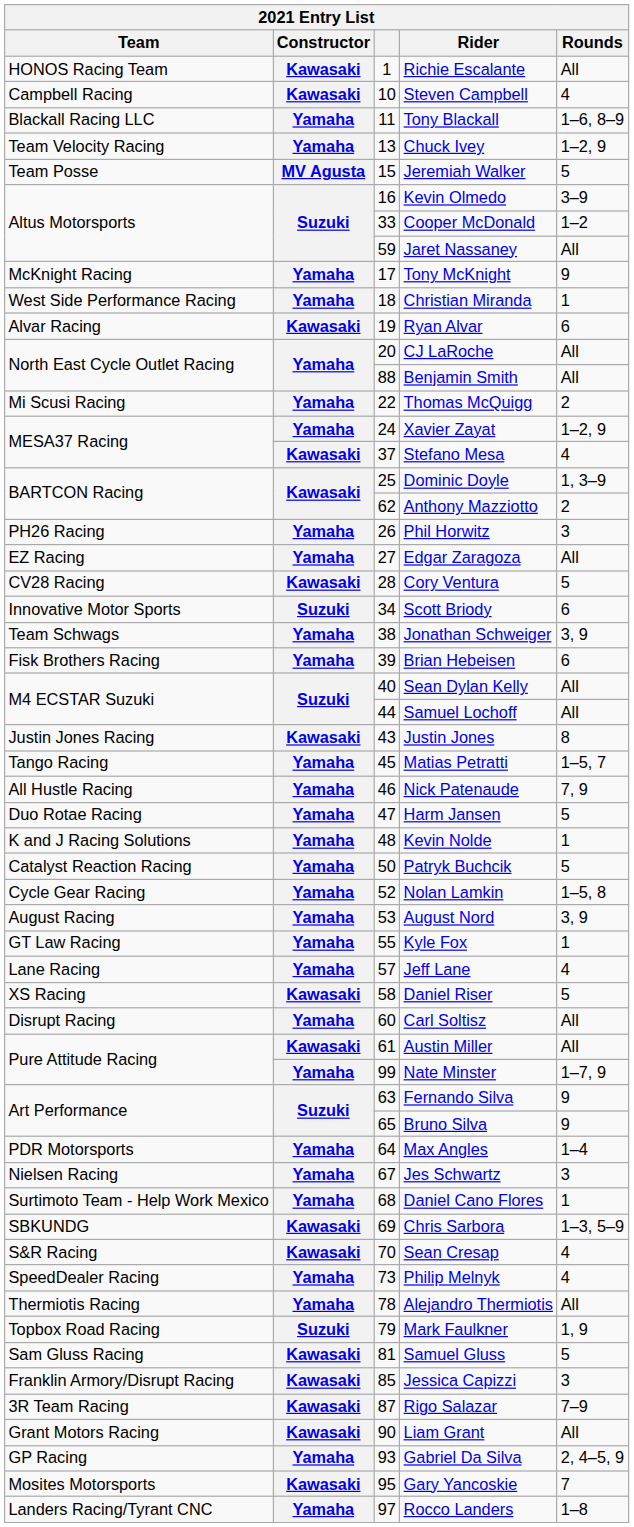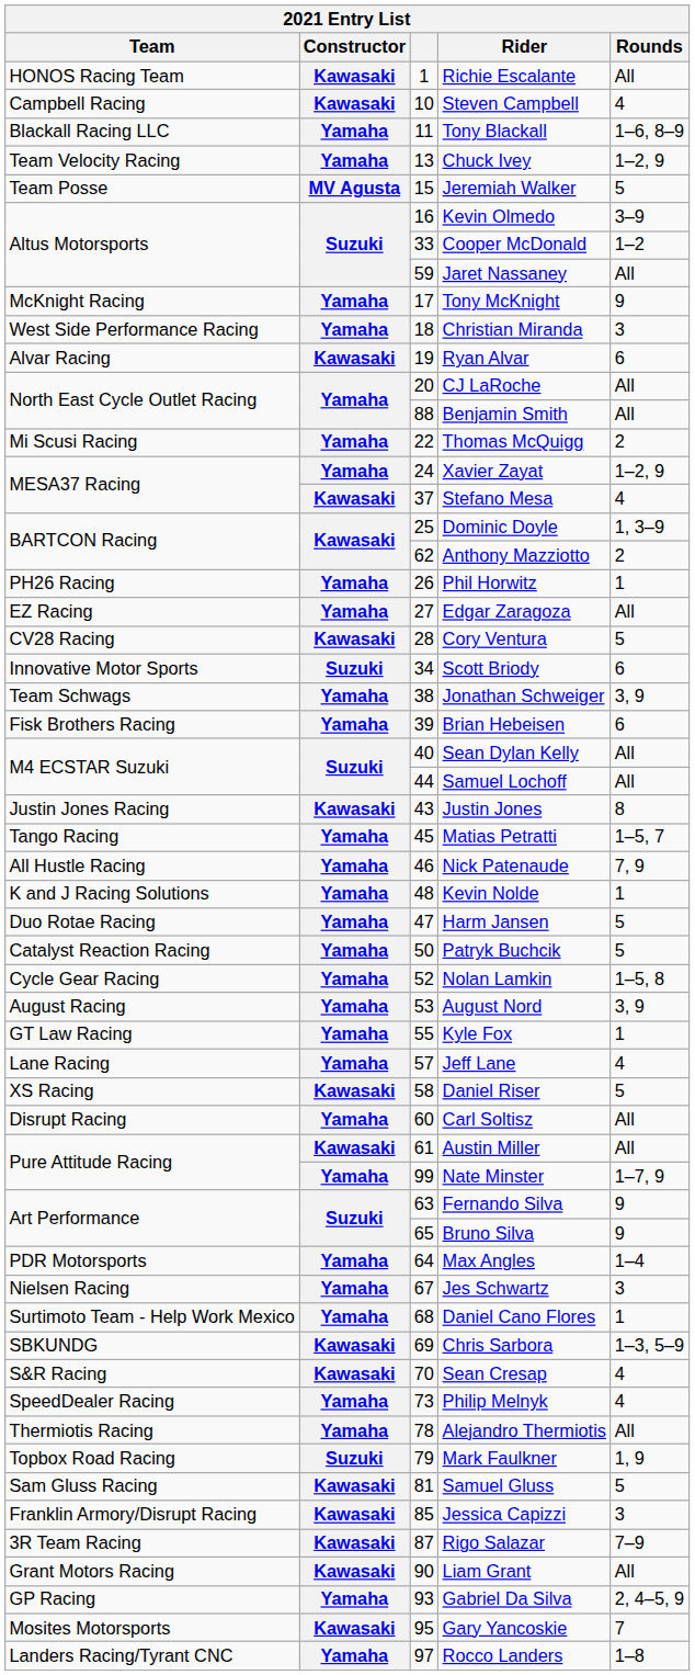Christian Miranda | Rounds: 1 -> 3
Phil Horwitz | Rounds: 3 -> 1
rows swapped: Harm Jansen <-> Kevin Nolde
